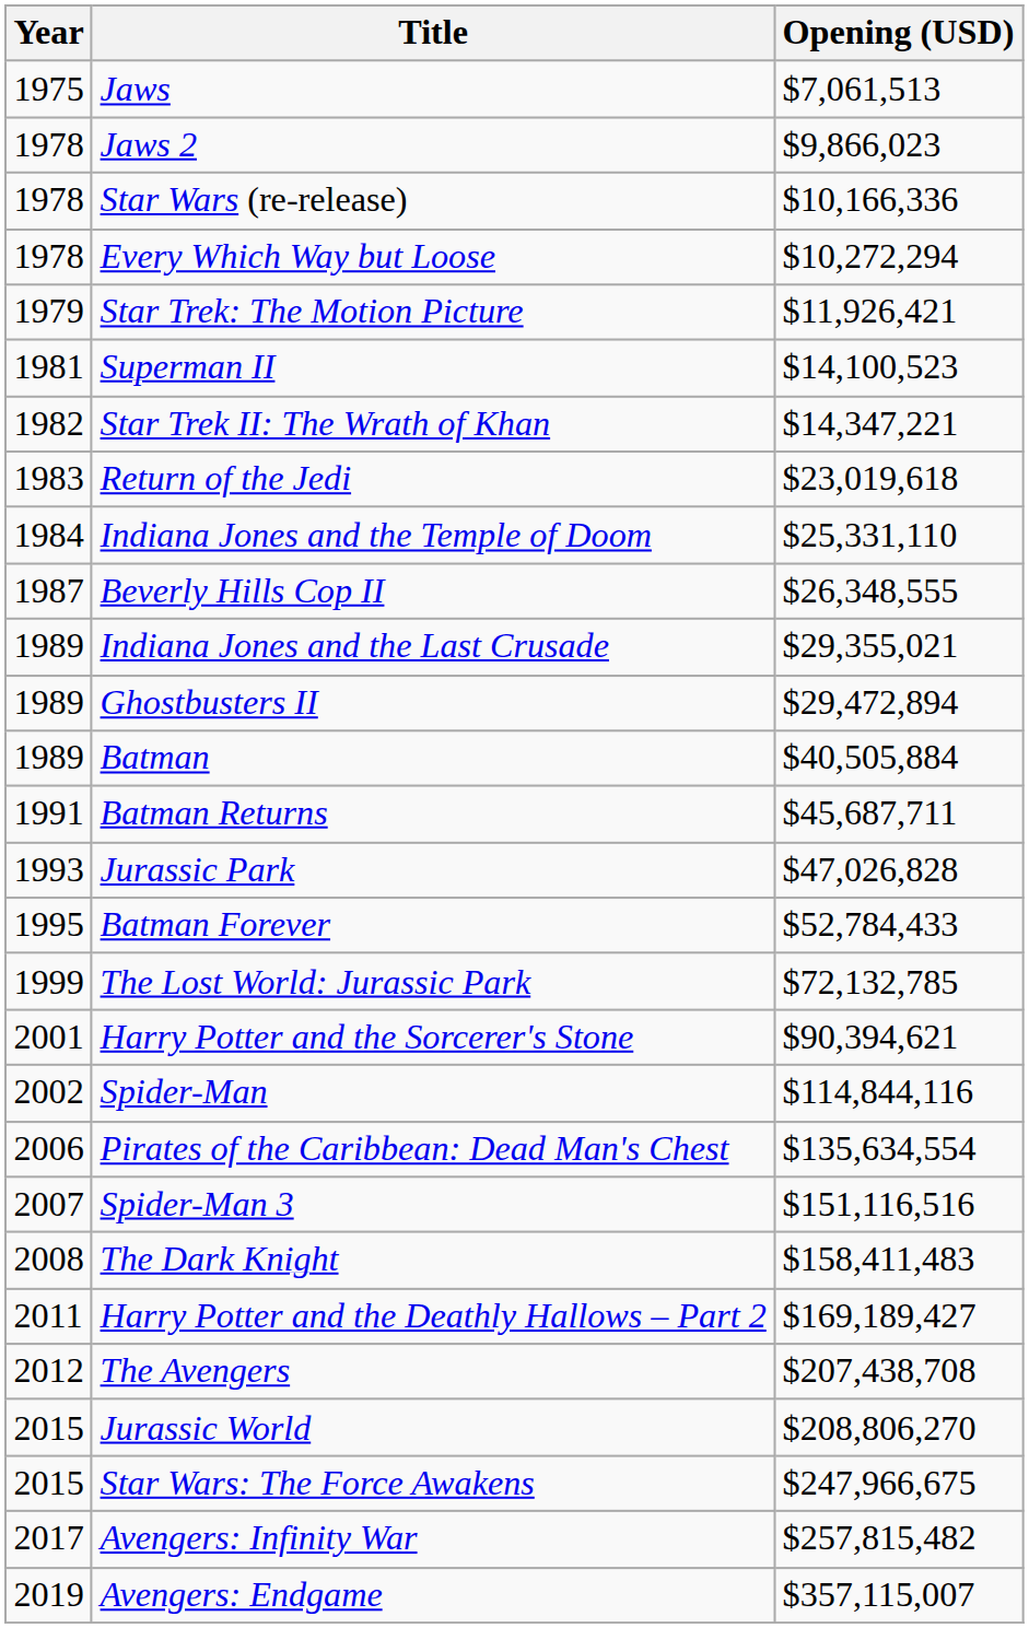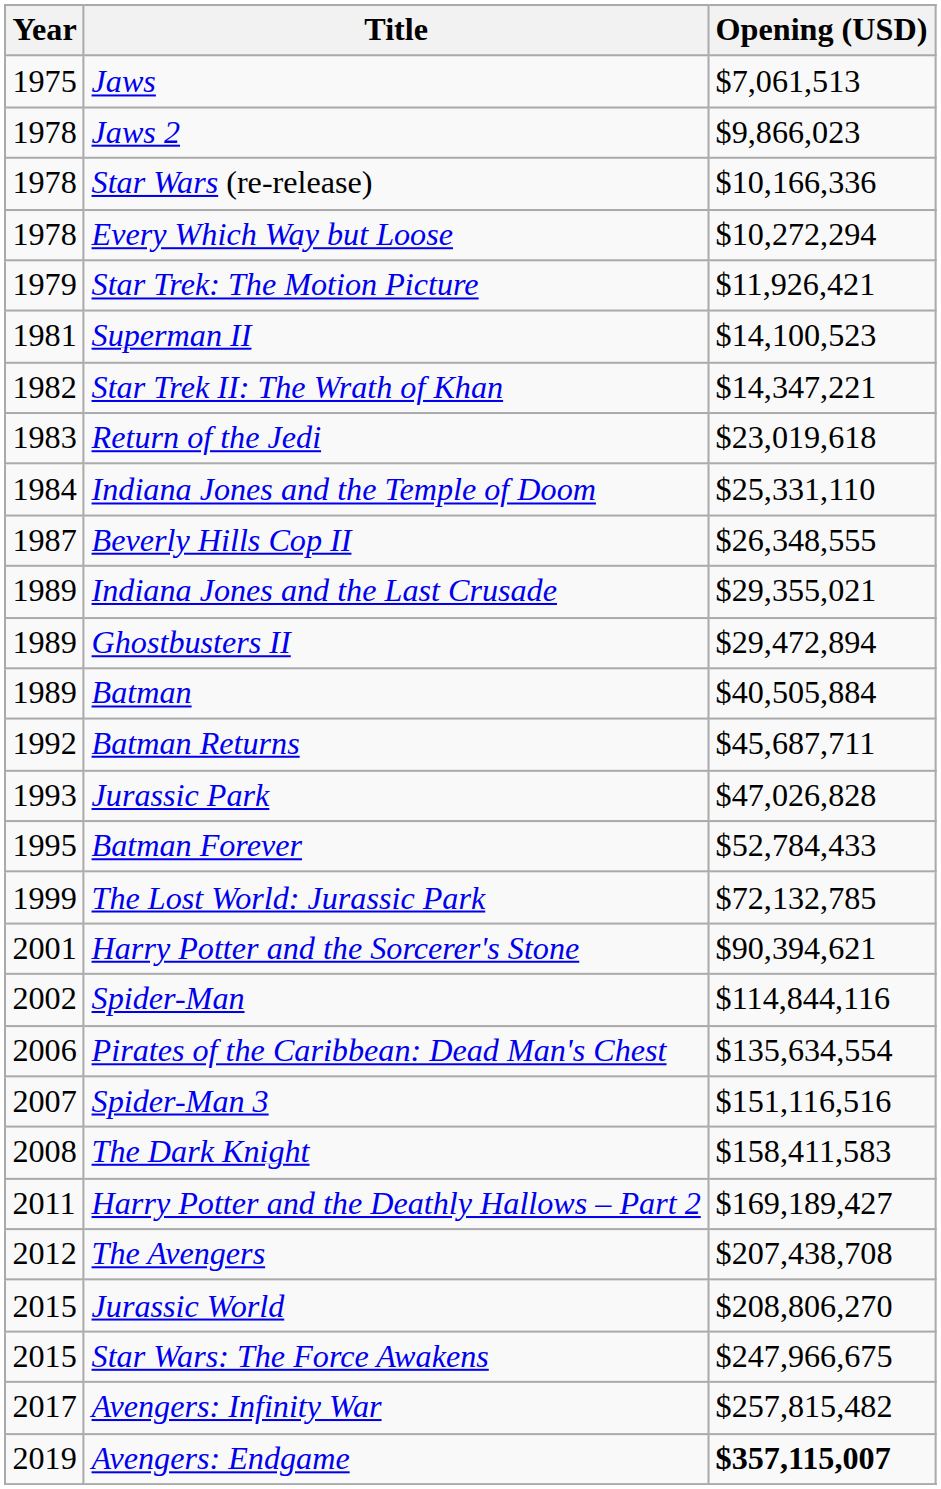Batman Returns | Year: 1991 -> 1992
The Dark Knight | Opening (USD): $158,411,483 -> $158,411,583
Avengers: Endgame | Opening (USD): normal -> bold
